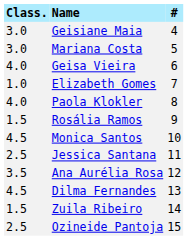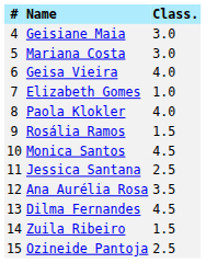columns swapped: # <-> Class.
